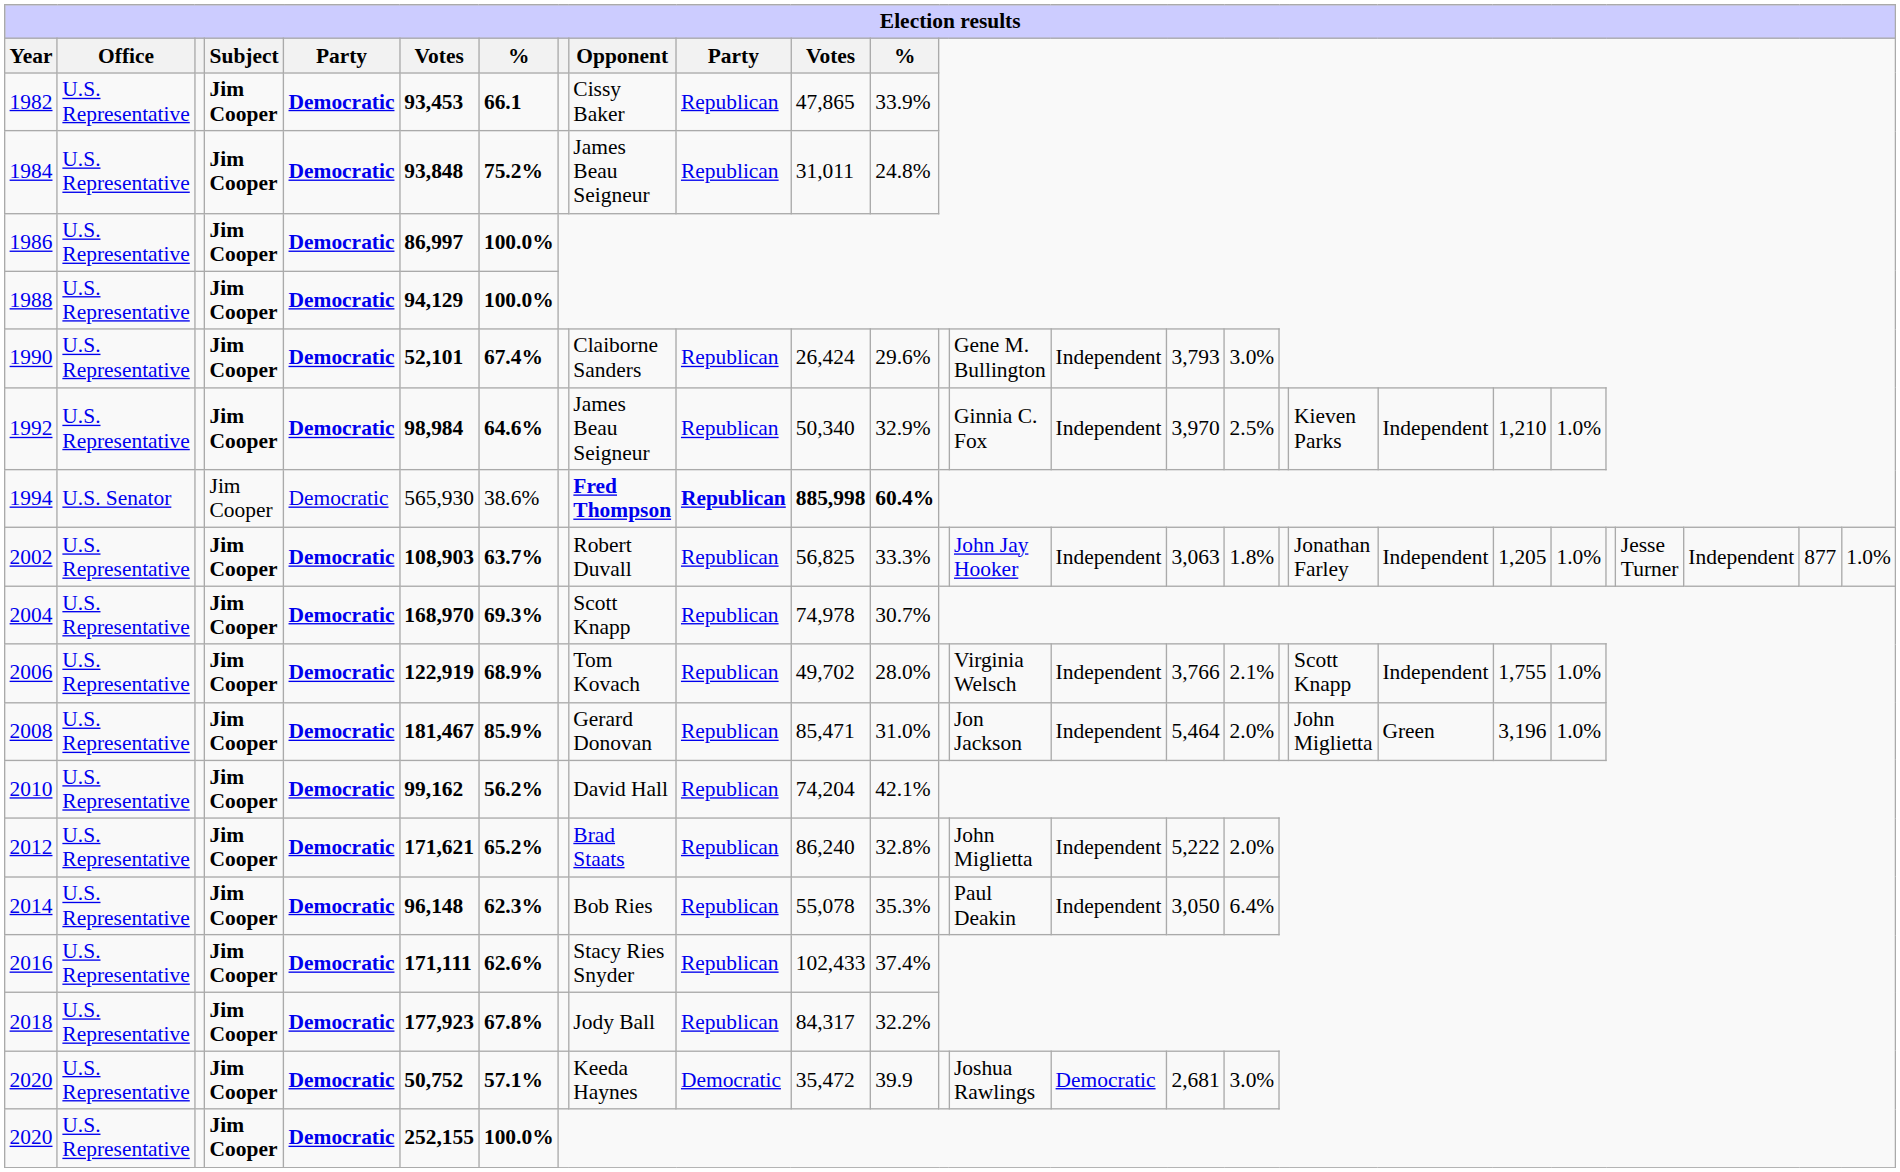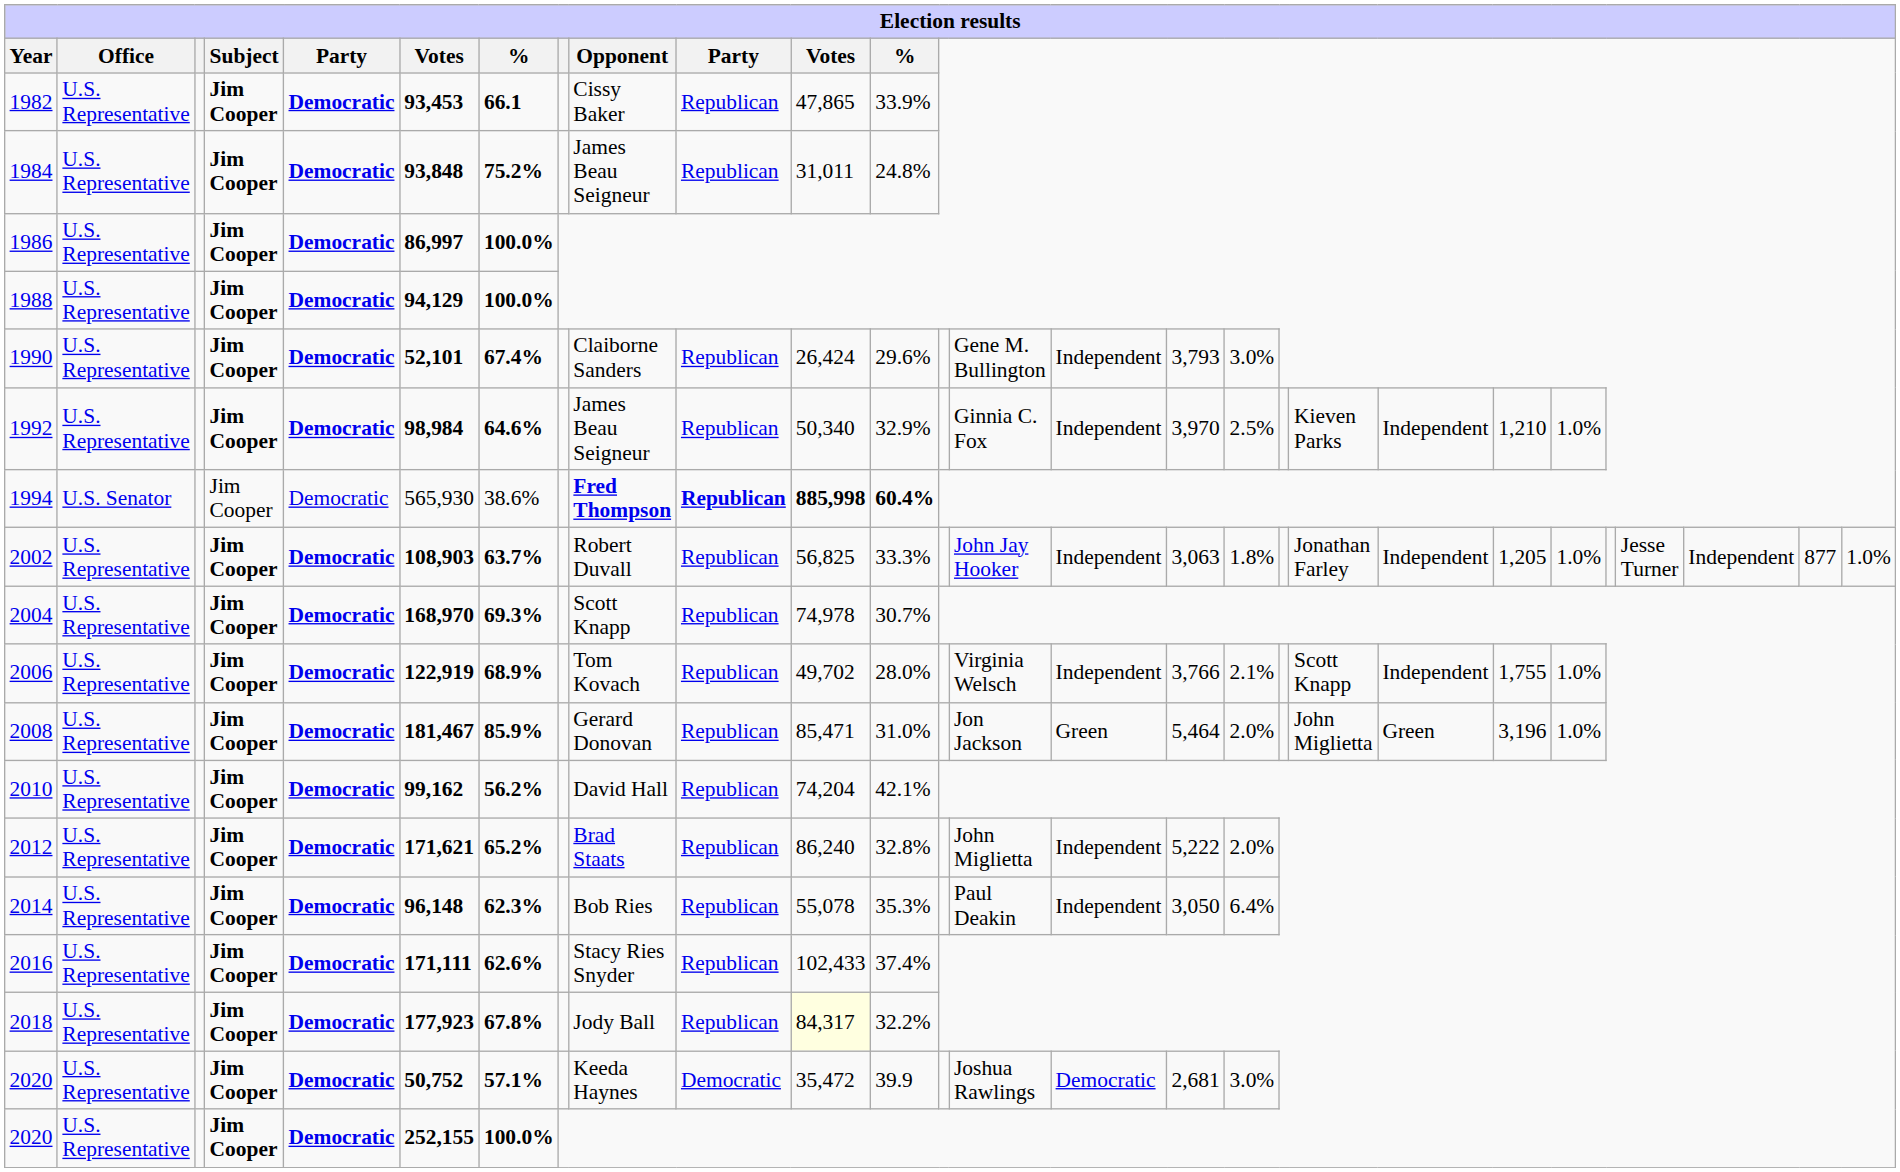2008 | column 15: Independent -> Green
2018 | column 11: no background -> lightyellow background
